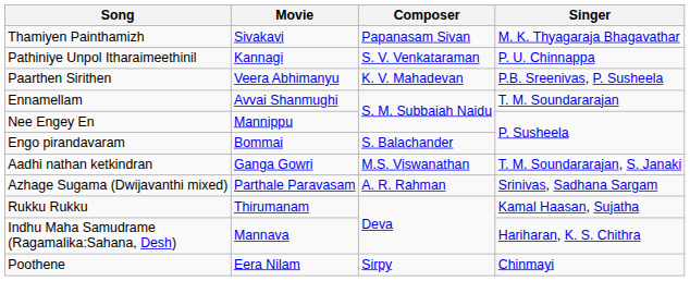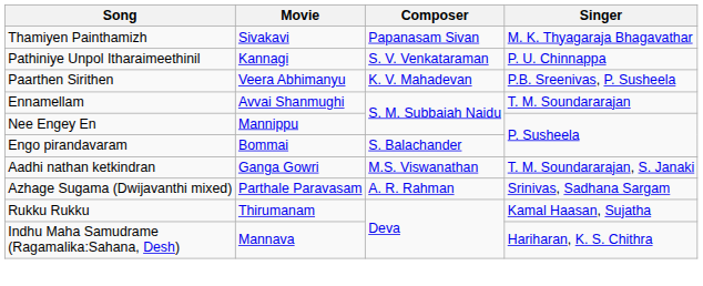- row: Poothene | Eera Nilam | Sirpy | Chinmayi
